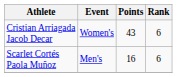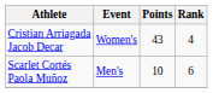Cristian Arriagada Jacob Decar | Rank: 6 -> 4
Scarlet Cortés Paola Muñoz | Points: 16 -> 10
